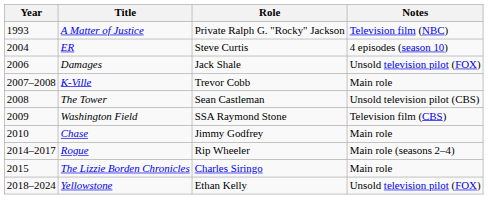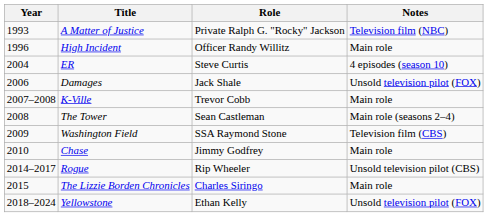+ row: 1996 | High Incident | Officer Randy Willitz | Main role
The Tower | Notes: Unsold television pilot (CBS) -> Main role (seasons 2–4)
Rogue | Notes: Main role (seasons 2–4) -> Unsold television pilot (CBS)
